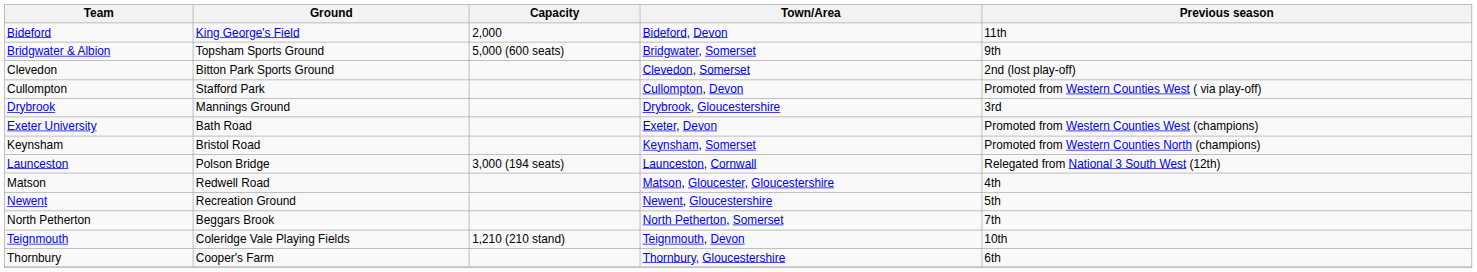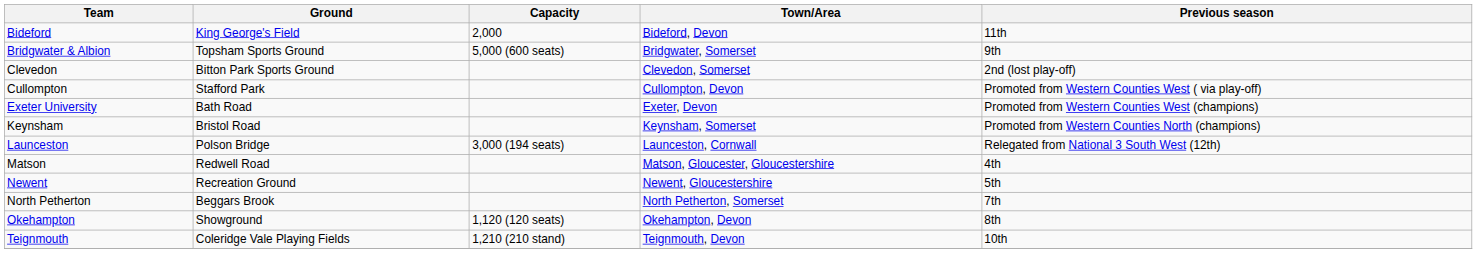- row: Drybrook | Mannings Ground | Drybrook, Gloucestershire | 3rd
+ row: Okehampton | Showground | 1,120 (120 seats) | Okehampton, Devon | 8th
- row: Thornbury | Cooper's Farm | Thornbury, Gloucestershire | 6th
